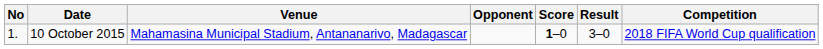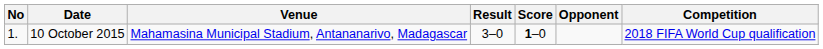columns swapped: Opponent <-> Result
